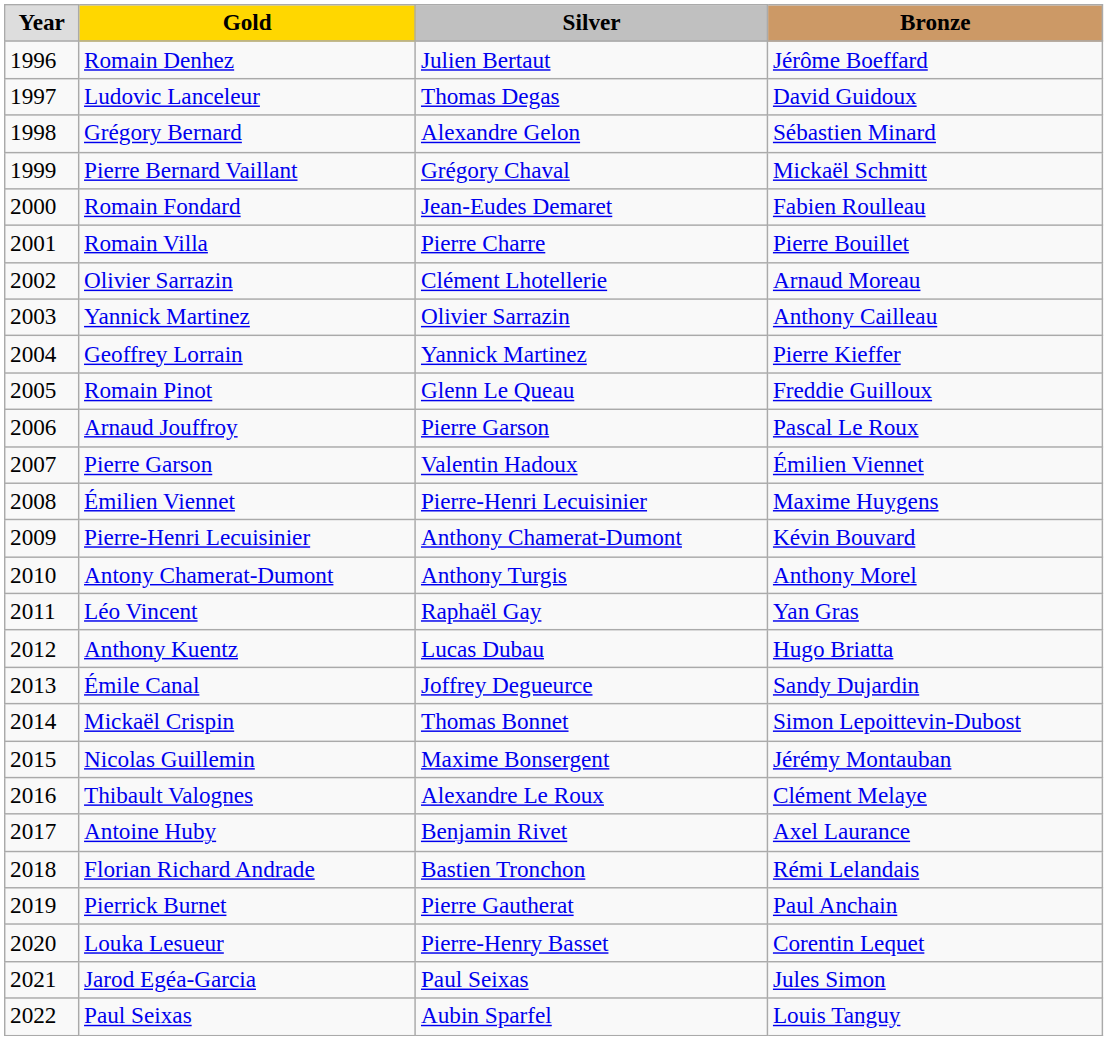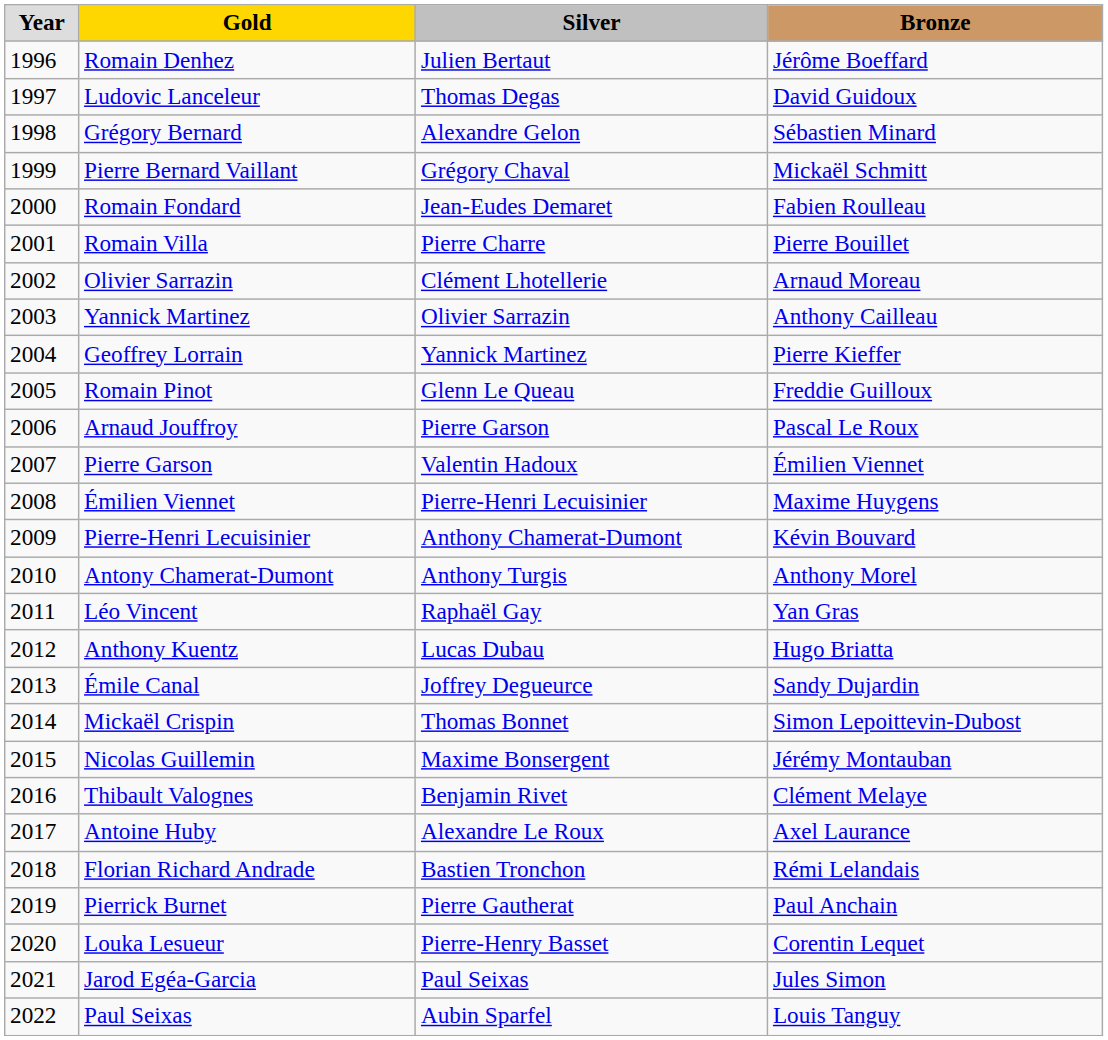Thibault Valognes | Silver: Alexandre Le Roux -> Benjamin Rivet
Antoine Huby | Silver: Benjamin Rivet -> Alexandre Le Roux
